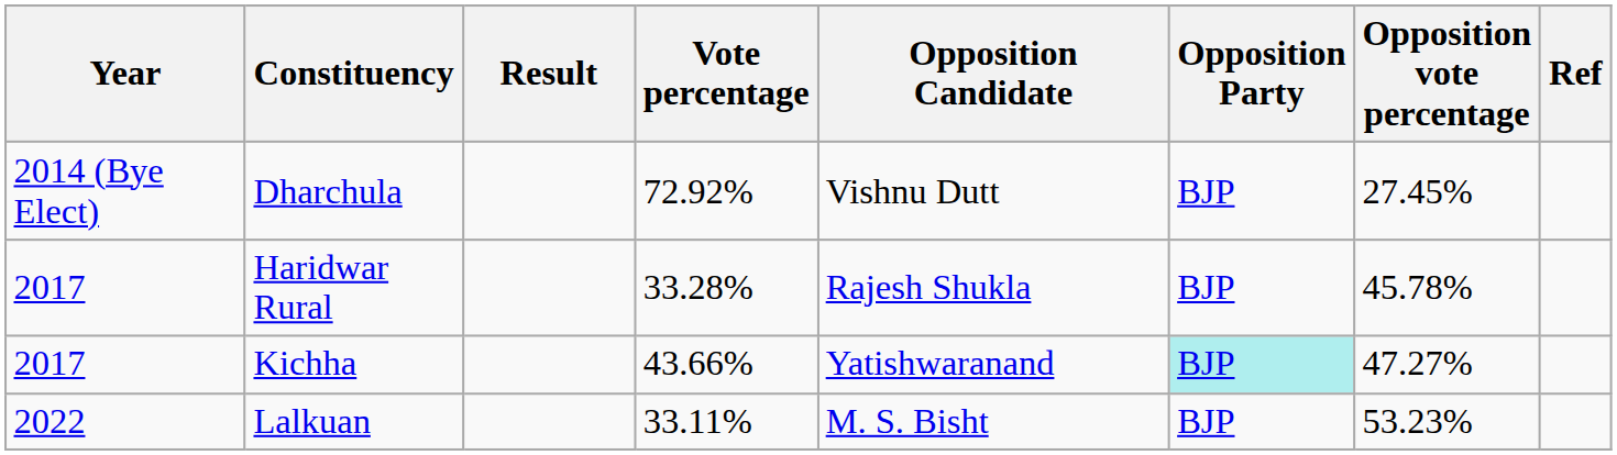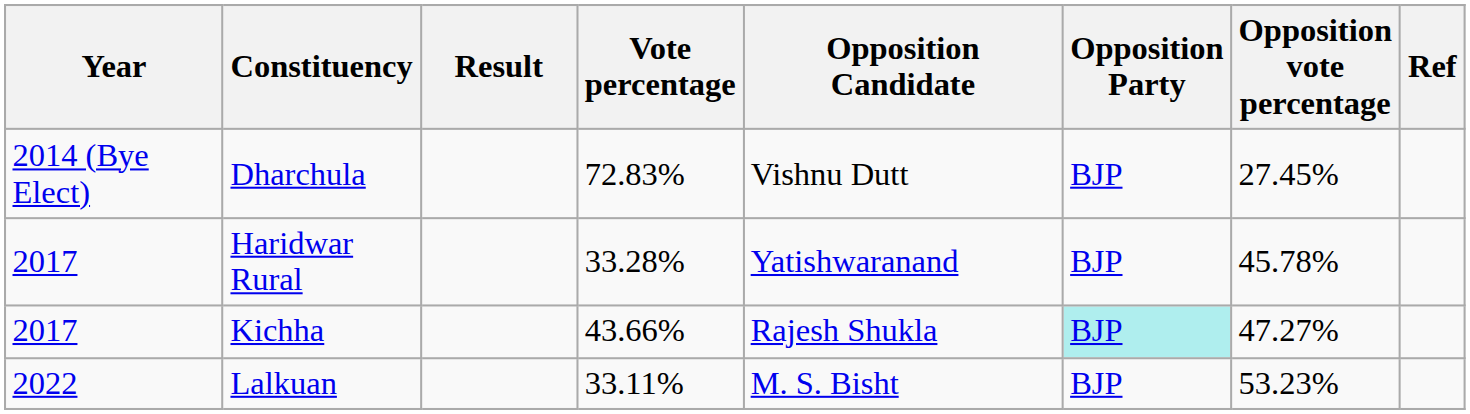Dharchula | Vote percentage: 72.92% -> 72.83%
Haridwar Rural | Opposition Candidate: Rajesh Shukla -> Yatishwaranand
Kichha | Opposition Candidate: Yatishwaranand -> Rajesh Shukla
